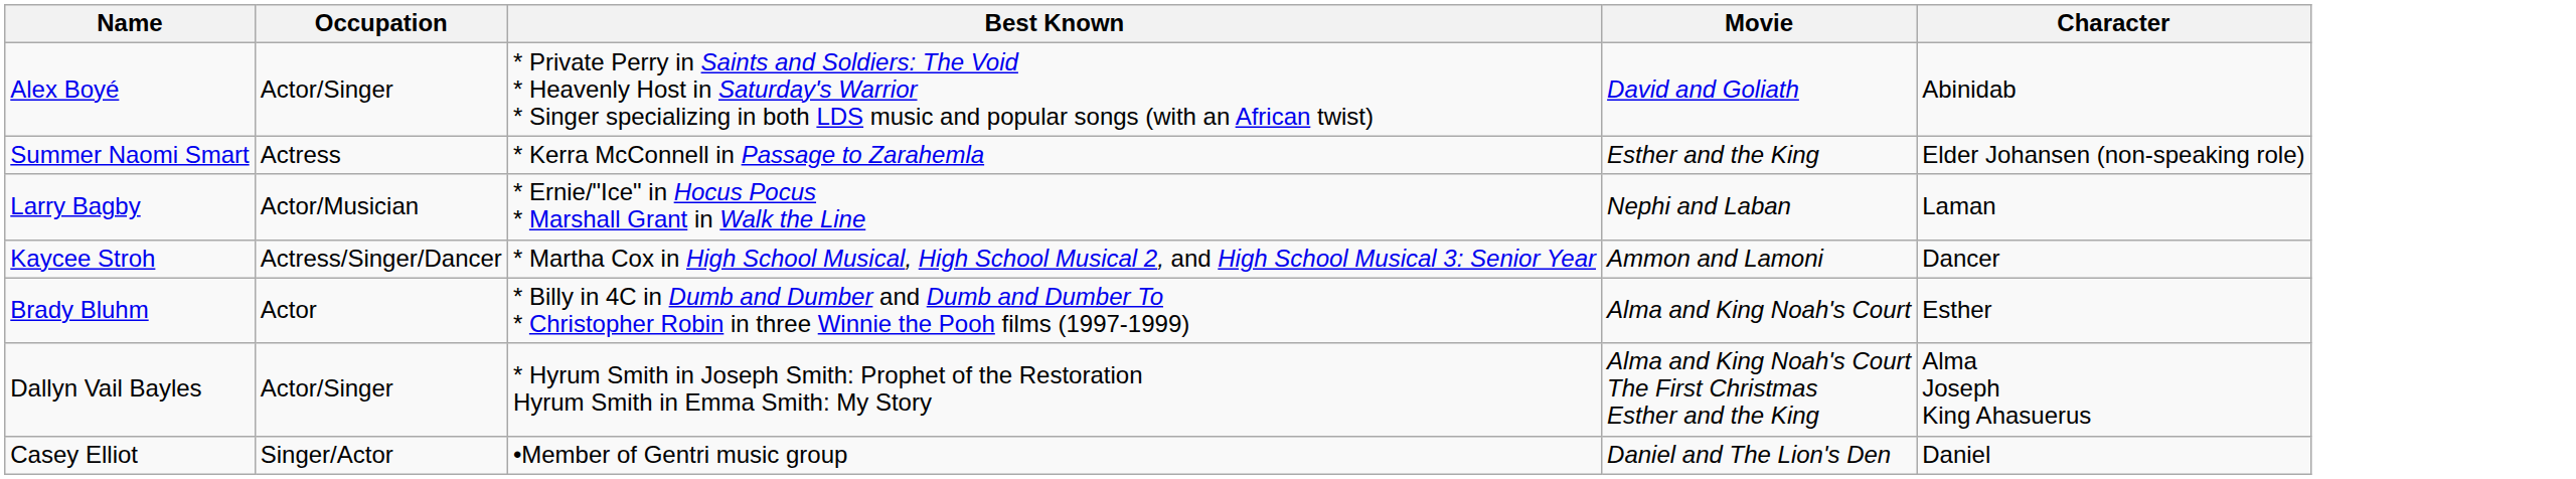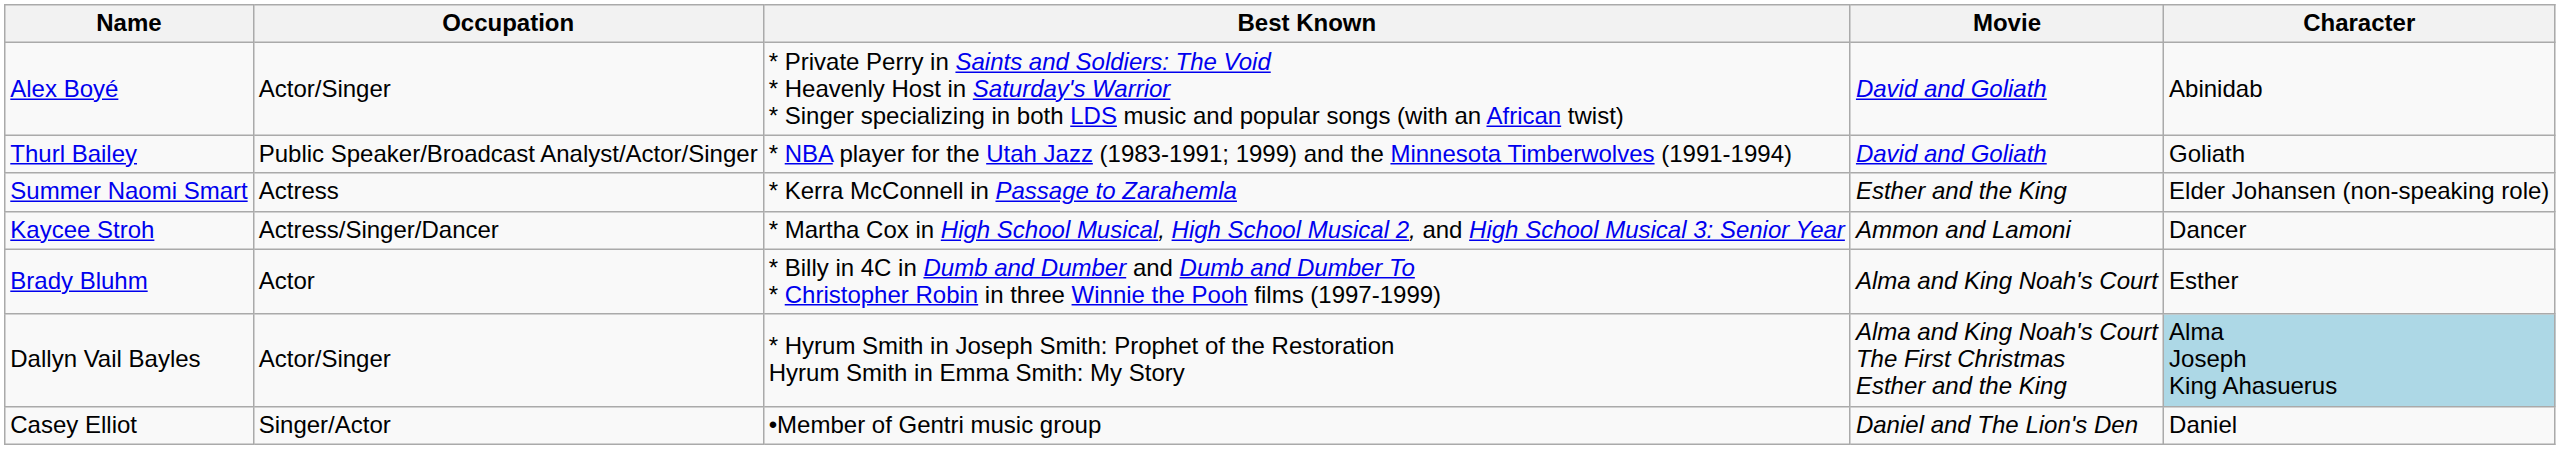+ row: Thurl Bailey | Public Speaker/Broadcast Analyst/Actor/Singer | * NBA player for the Utah Jazz (1983-1991; 1999) and the Minnesota Timberwolves (1991-1994) | David and Goliath | Goliath
- row: Larry Bagby | Actor/Musician | * Ernie/"Ice" in Hocus Pocus * Marshall Grant in Walk the Line | Nephi and Laban | Laman
Dallyn Vail Bayles | Character: no background -> lightblue background
